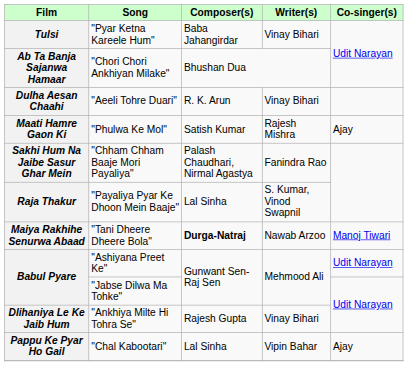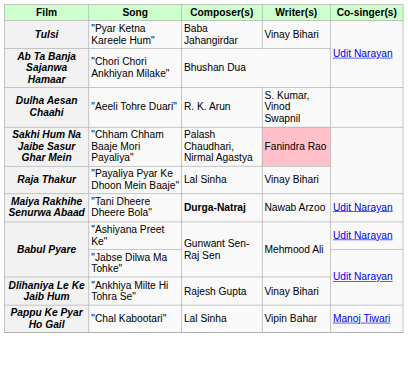Dulha Aesan Chaahi | Writer(s): Vinay Bihari -> S. Kumar, Vinod Swapnil
- row: Maati Hamre Gaon Ki | "Phulwa Ke Mol" | Satish Kumar | Rajesh Mishra | Ajay
Sakhi Hum Na Jaibe Sasur Ghar Mein | Writer(s): no background -> pink background
Raja Thakur | Writer(s): S. Kumar, Vinod Swapnil -> Vinay Bihari
Maiya Rakhihe Senurwa Abaad | Co-singer(s): Manoj Tiwari -> Udit Narayan
Pappu Ke Pyar Ho Gail | Co-singer(s): Ajay -> Manoj Tiwari
